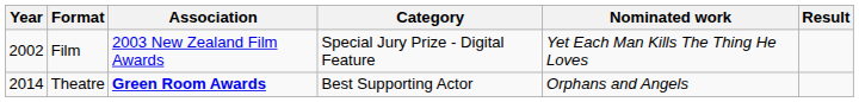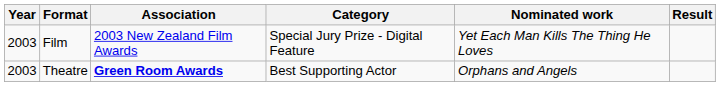Film | Year: 2002 -> 2003
Theatre | Year: 2014 -> 2003
